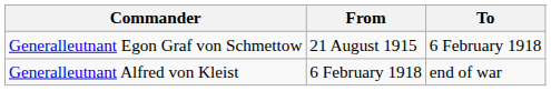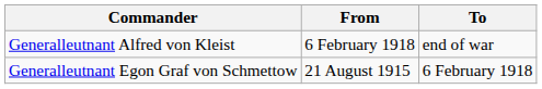rows swapped: Generalleutnant Egon Graf von Schmettow <-> Generalleutnant Alfred von Kleist
